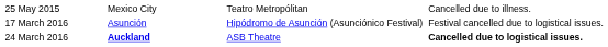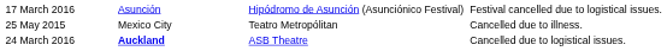rows swapped: 25 May 2015 <-> 17 March 2016
24 March 2016 | column 4: bold -> normal
